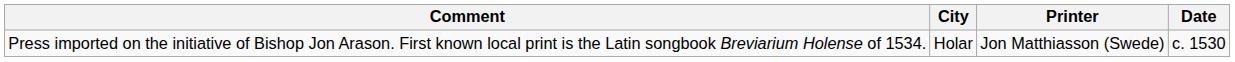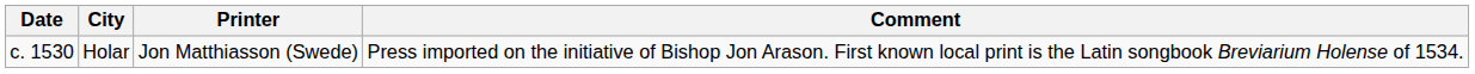columns swapped: Date <-> Comment
